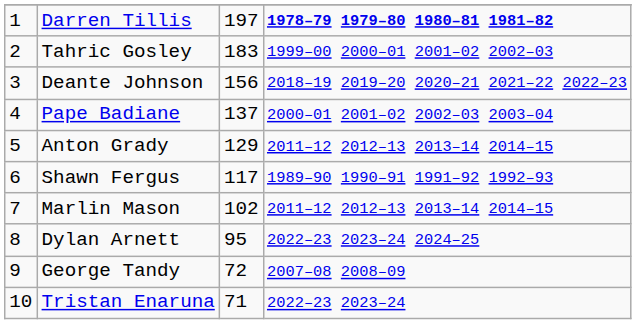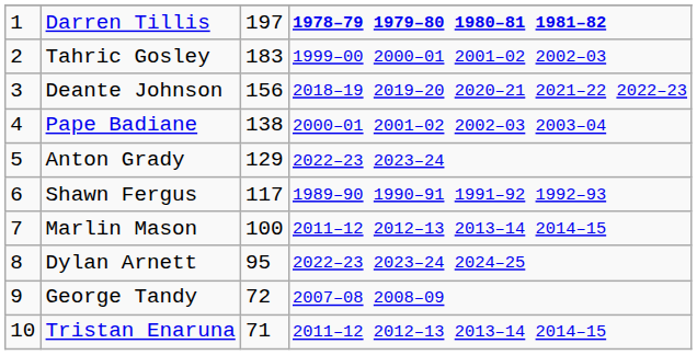Pape Badiane | column 3: 137 -> 138
Anton Grady | column 4: 2011–12 2012–13 2013–14 2014–15 -> 2022–23 2023–24
Marlin Mason | column 3: 102 -> 100
Tristan Enaruna | column 4: 2022–23 2023–24 -> 2011–12 2012–13 2013–14 2014–15
